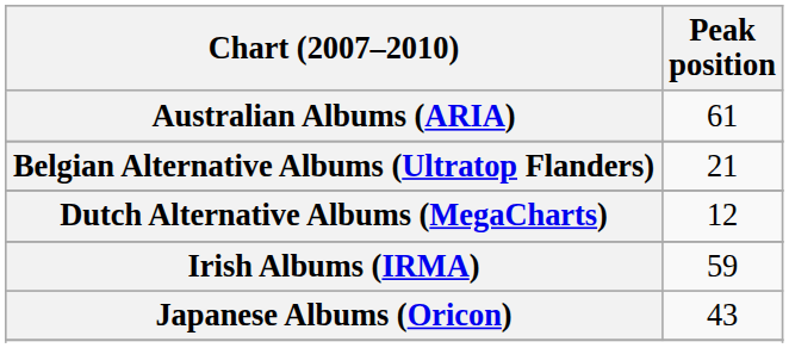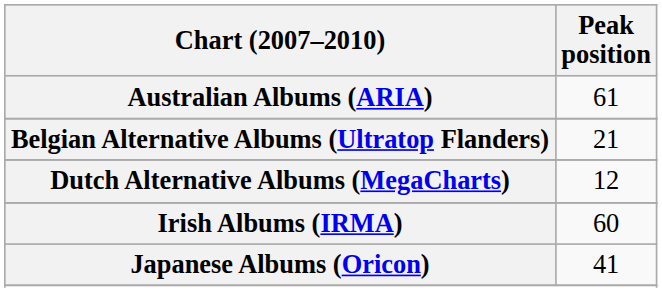Irish Albums (IRMA) | Peak position: 59 -> 60
Japanese Albums (Oricon) | Peak position: 43 -> 41
